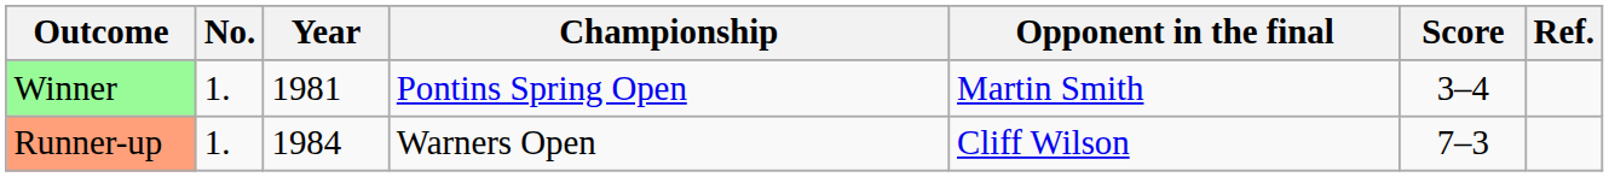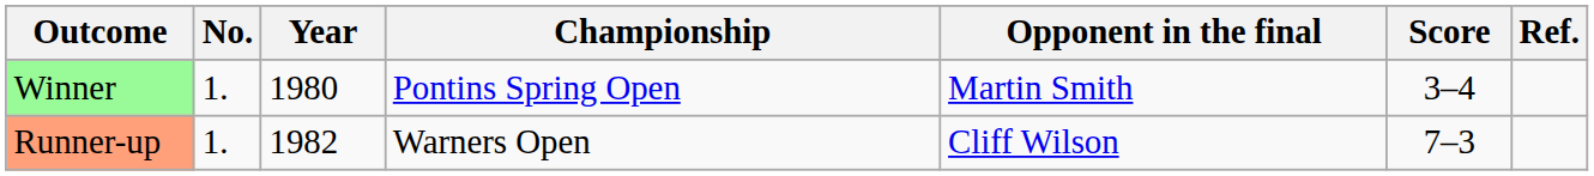Winner | Year: 1981 -> 1980
Runner-up | Year: 1984 -> 1982
